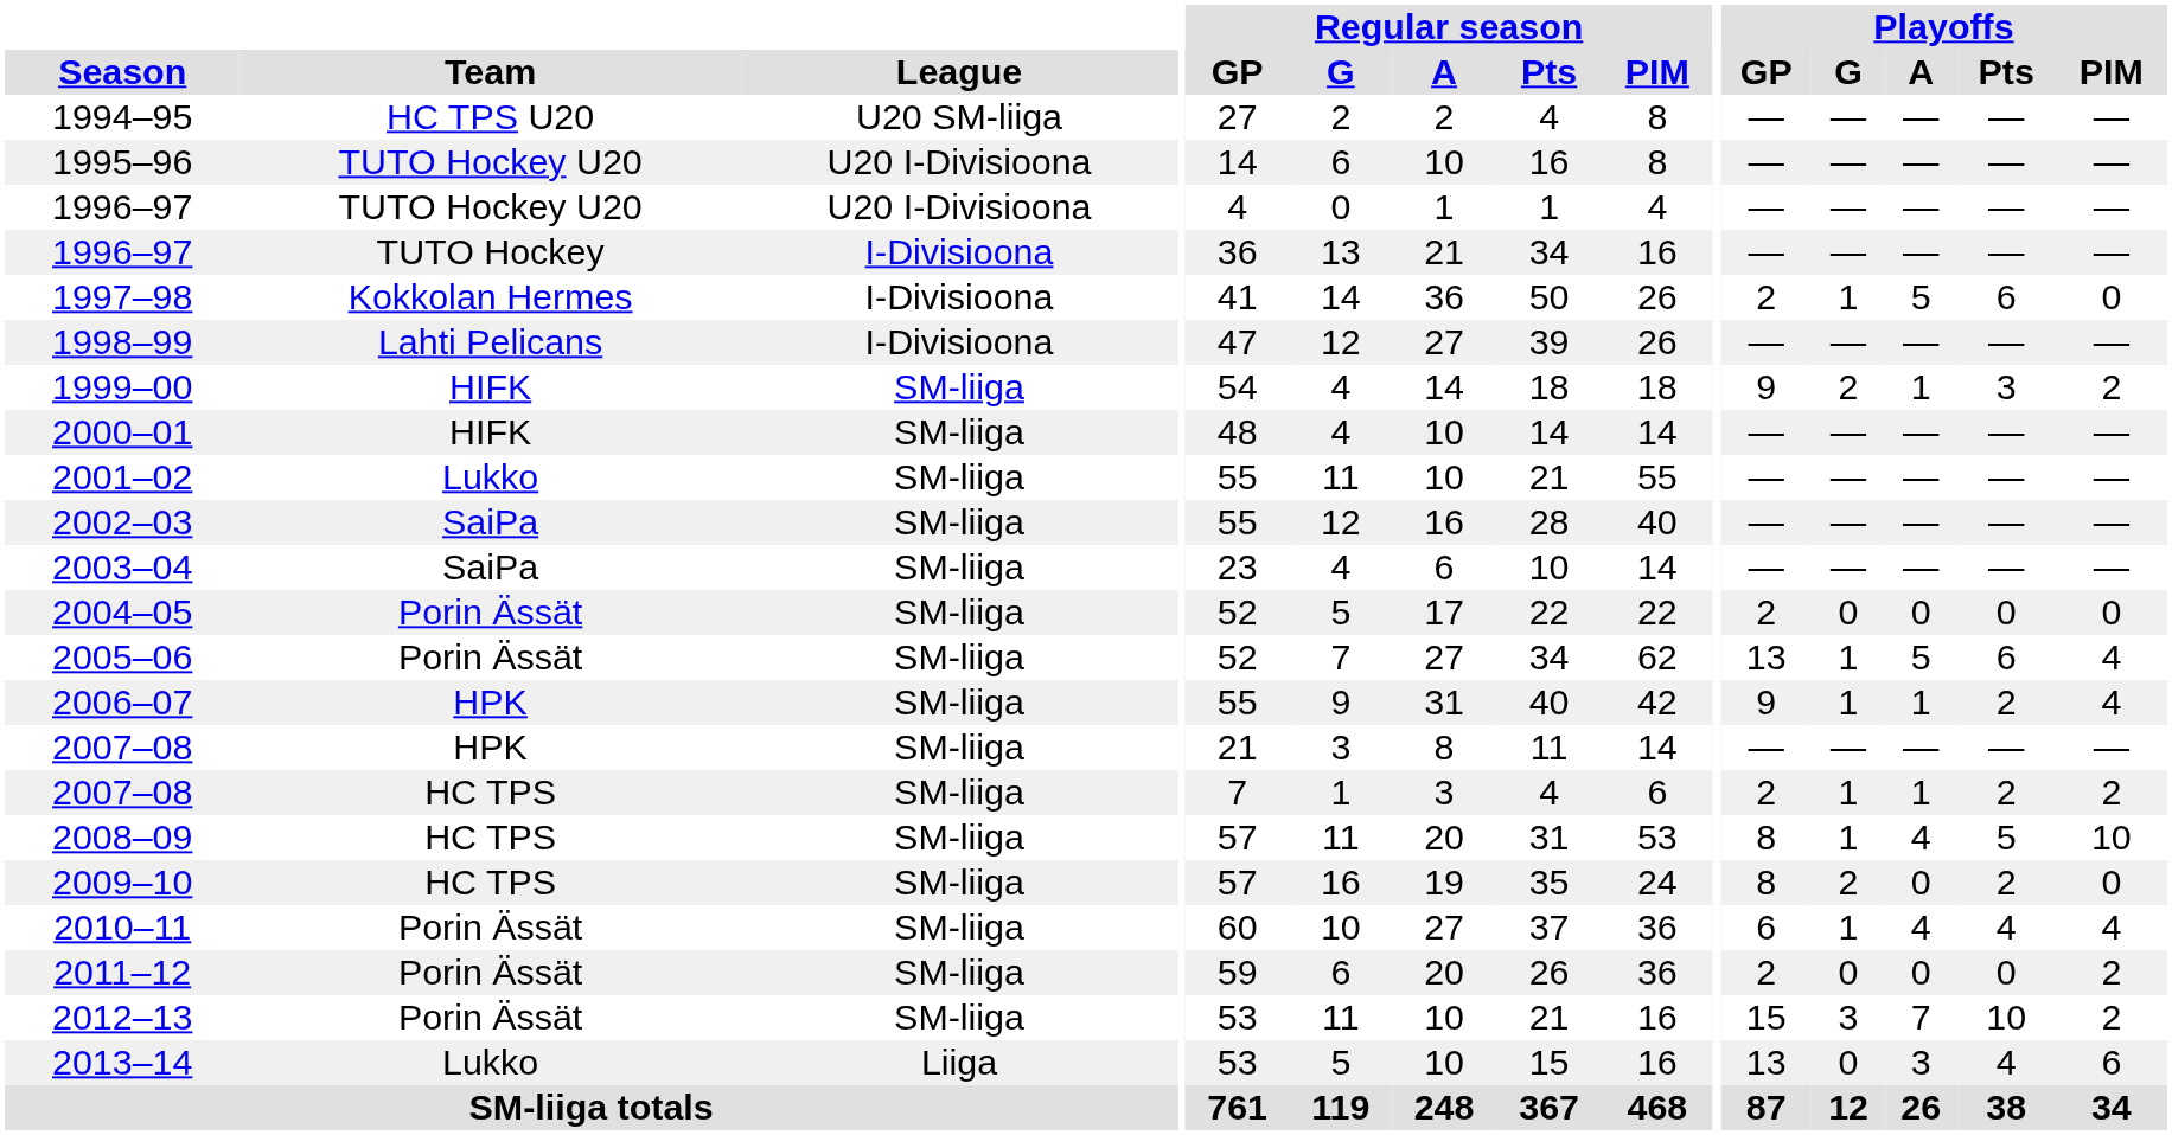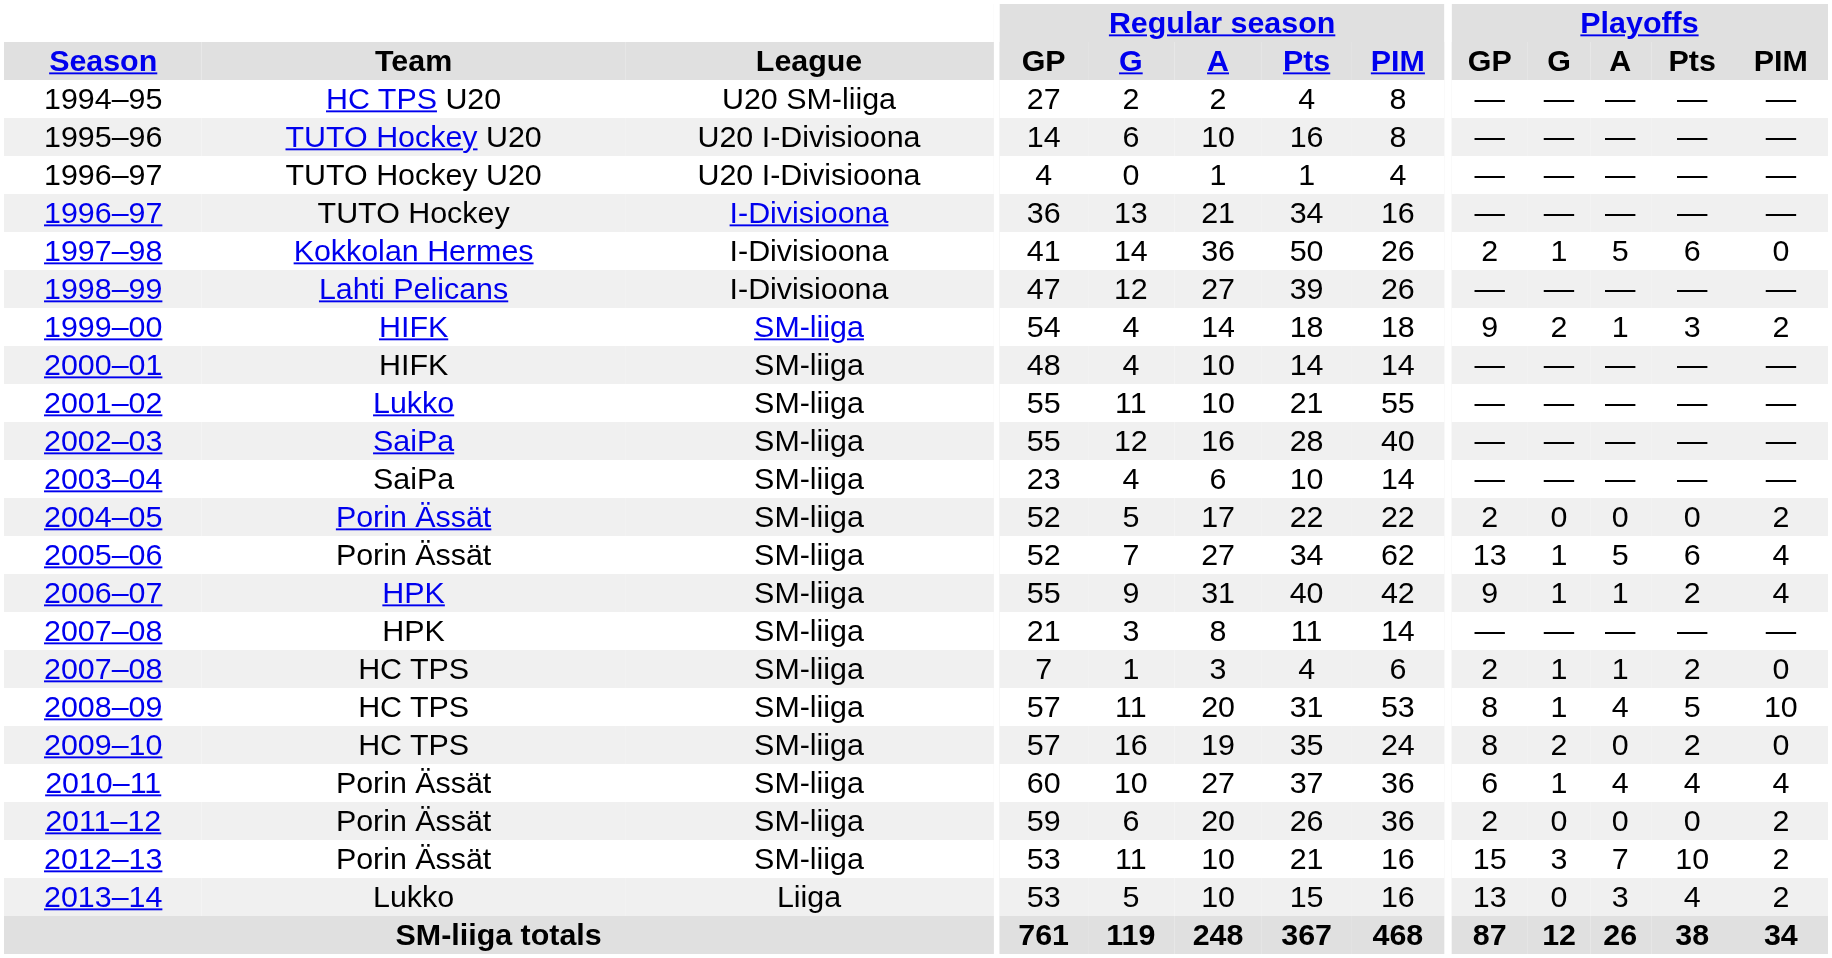2004–05 | Playoffs / PIM: 0 -> 2
2007–08 / HC TPS | Playoffs / PIM: 2 -> 0
2013–14 | Playoffs / PIM: 6 -> 2
